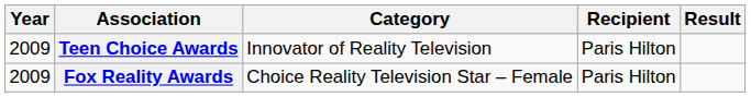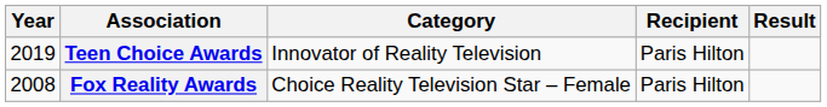Teen Choice Awards | Year: 2009 -> 2019
Fox Reality Awards | Year: 2009 -> 2008
